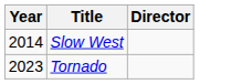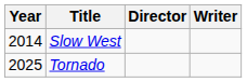+ column: Writer
Tornado | Year: 2023 -> 2025
